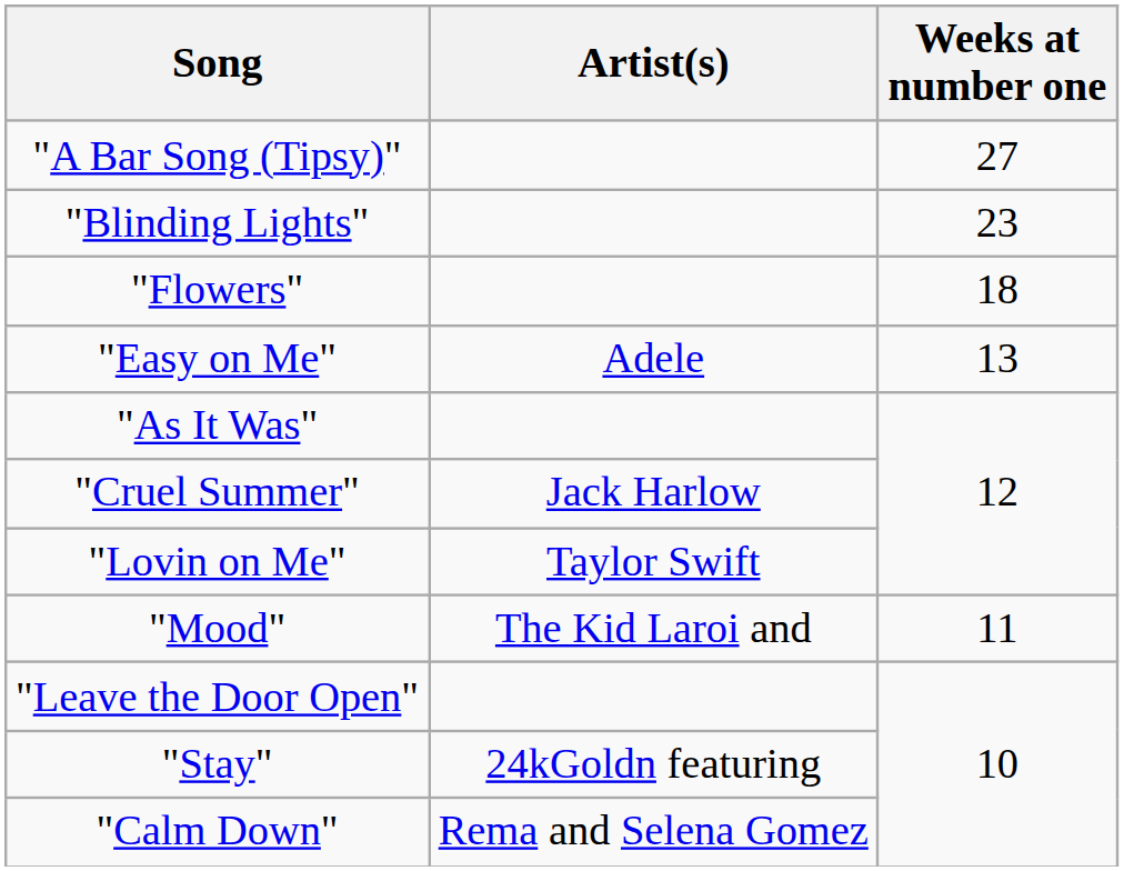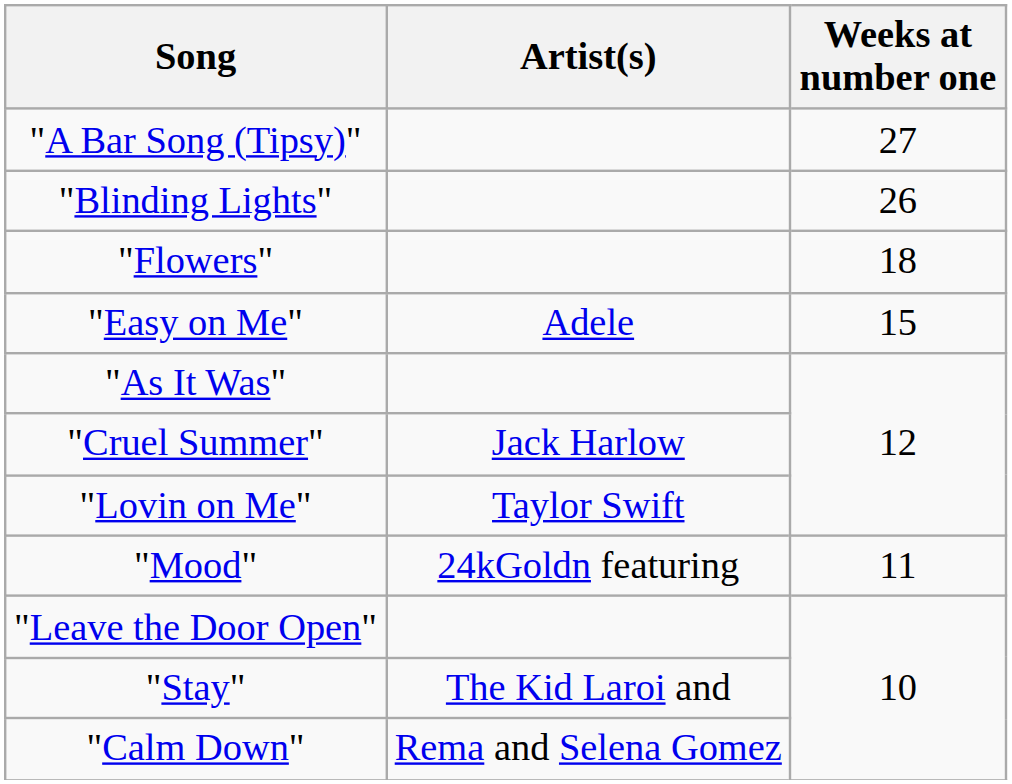"Blinding Lights" | Weeks at number one: 23 -> 26
"Easy on Me" | Weeks at number one: 13 -> 15
"Mood" | Artist(s): The Kid Laroi and -> 24kGoldn featuring
"Stay" | Artist(s): 24kGoldn featuring -> The Kid Laroi and
